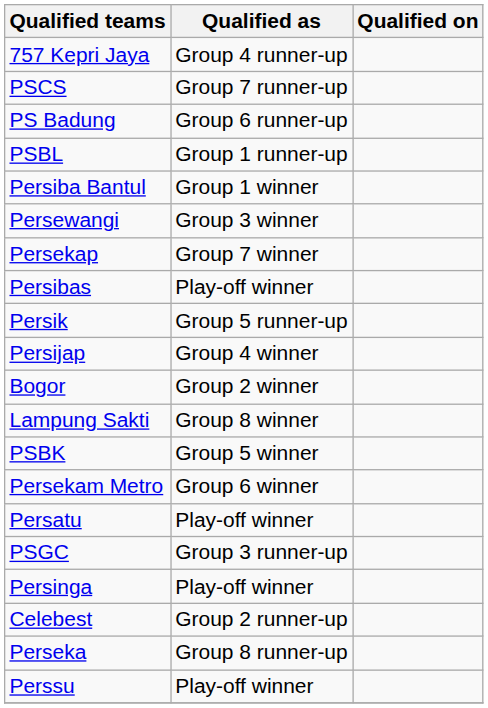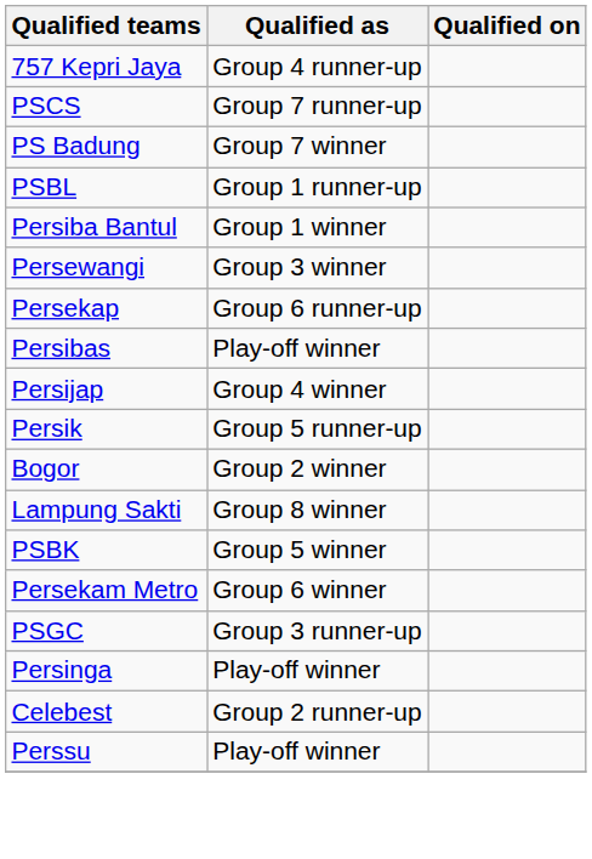PS Badung | Qualified as: Group 6 runner-up -> Group 7 winner
Persekap | Qualified as: Group 7 winner -> Group 6 runner-up
rows swapped: Persik <-> Persijap
- row: Persatu | Play-off winner
- row: Perseka | Group 8 runner-up
